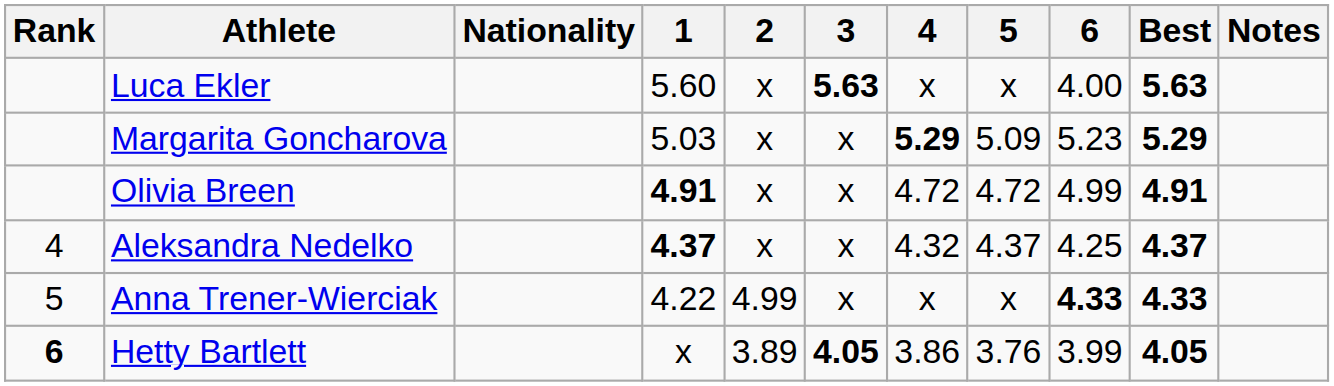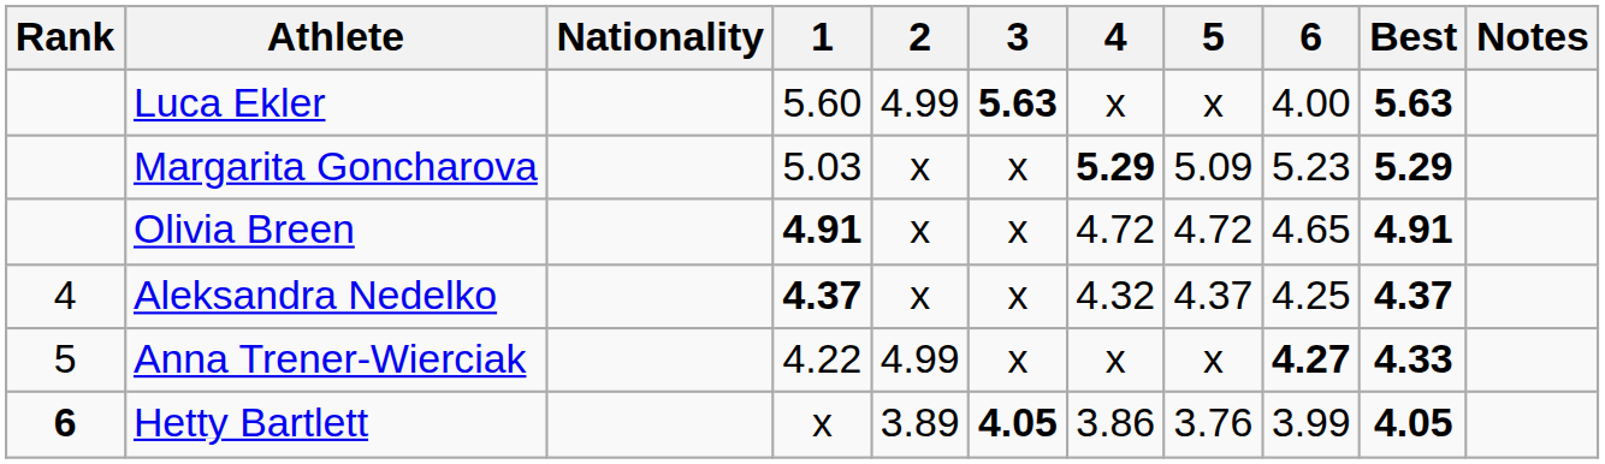Luca Ekler | 2: x -> 4.99
Olivia Breen | 6: 4.99 -> 4.65
Anna Trener-Wierciak | 6: 4.33 -> 4.27
